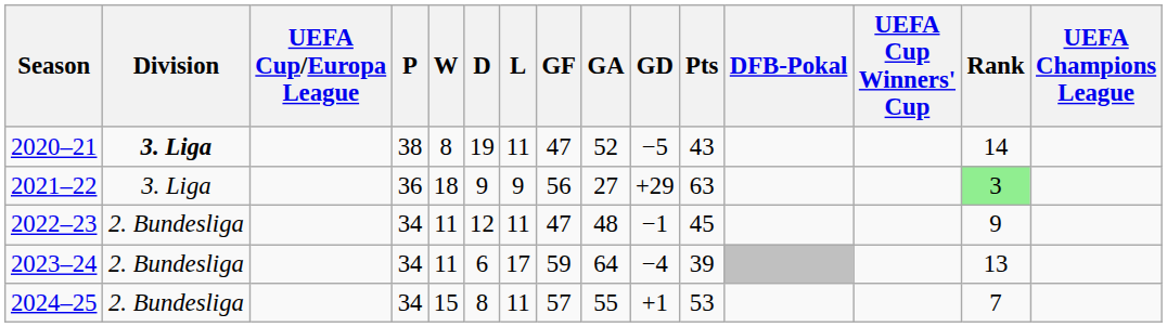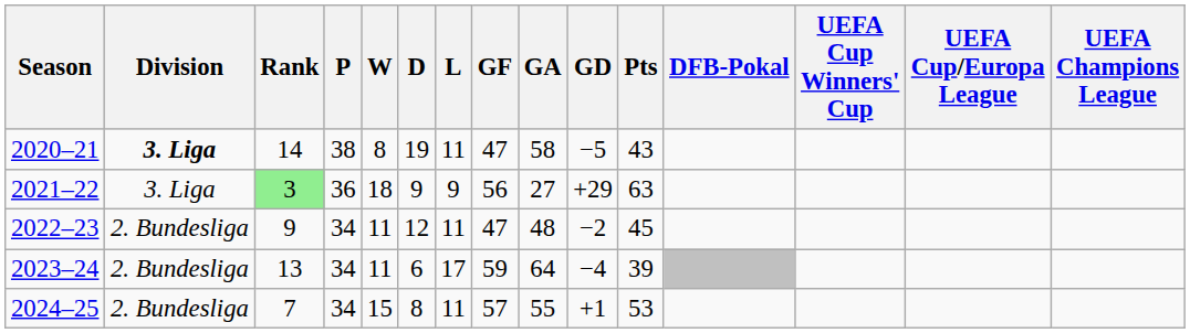columns swapped: Rank <-> UEFA Cup/Europa League
2020–21 | GA: 52 -> 58
2022–23 | GD: −1 -> −2
